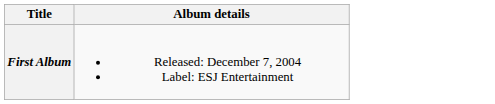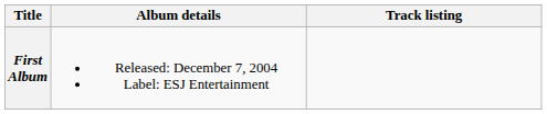+ column: Track listing
